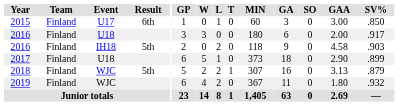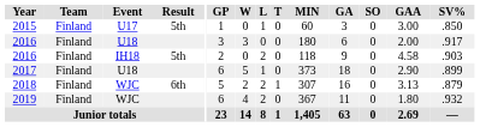2015 | Result: 6th -> 5th
2018 | Result: 5th -> 6th
